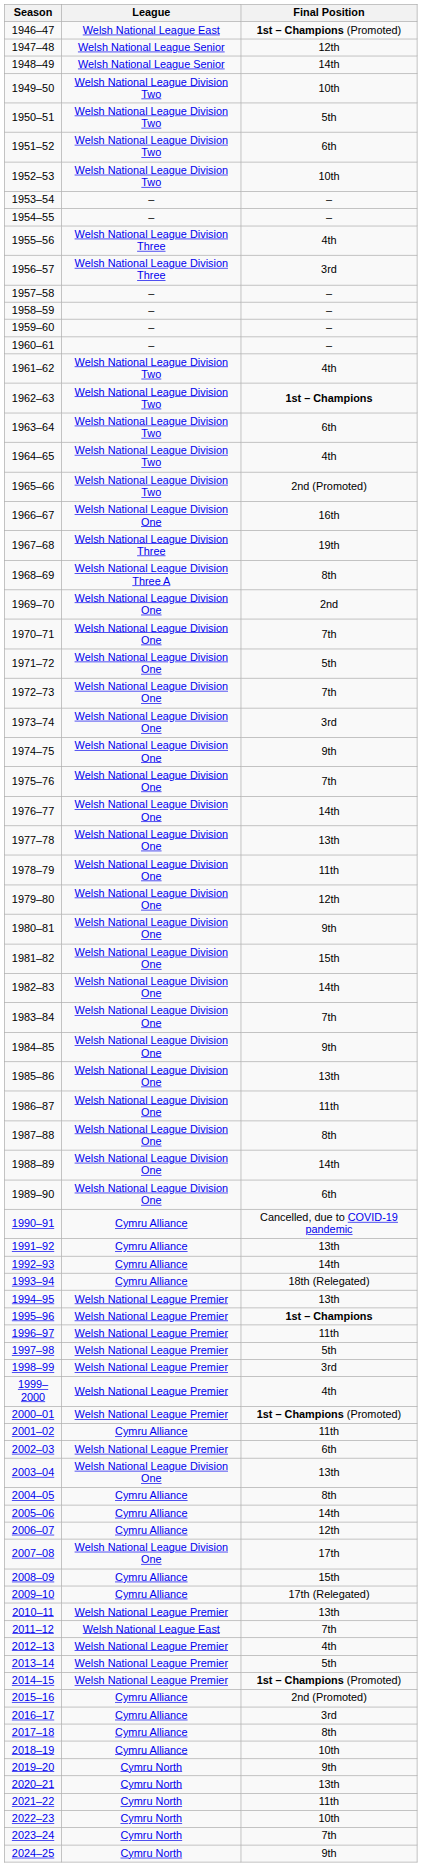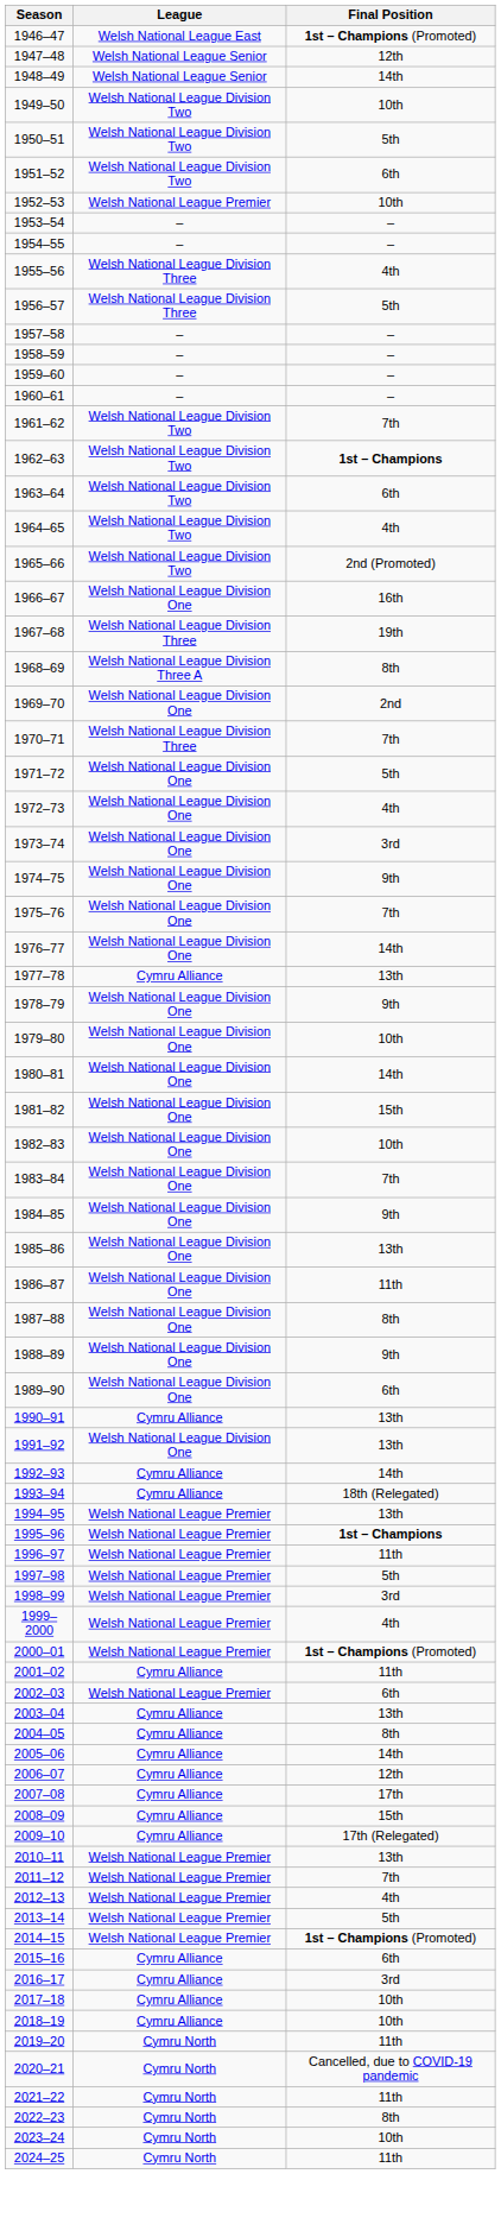1952–53 | League: Welsh National League Division Two -> Welsh National League Premier
1956–57 | Final Position: 3rd -> 5th
1961–62 | Final Position: 4th -> 7th
1970–71 | League: Welsh National League Division One -> Welsh National League Division Three
1972–73 | Final Position: 7th -> 4th
1977–78 | League: Welsh National League Division One -> Cymru Alliance
1978–79 | Final Position: 11th -> 9th
1979–80 | Final Position: 12th -> 10th
1980–81 | Final Position: 9th -> 14th
1982–83 | Final Position: 14th -> 10th
1988–89 | Final Position: 14th -> 9th
1990–91 | Final Position: Cancelled, due to COVID-19 pandemic -> 13th
1991–92 | League: Cymru Alliance -> Welsh National League Division One
2003–04 | League: Welsh National League Division One -> Cymru Alliance
2007–08 | League: Welsh National League Division One -> Cymru Alliance
2011–12 | League: Welsh National League East -> Welsh National League Premier
2015–16 | Final Position: 2nd (Promoted) -> 6th
2017–18 | Final Position: 8th -> 10th
2019–20 | Final Position: 9th -> 11th
2020–21 | Final Position: 13th -> Cancelled, due to COVID-19 pandemic
2022–23 | Final Position: 10th -> 8th
2023–24 | Final Position: 7th -> 10th
2024–25 | Final Position: 9th -> 11th
